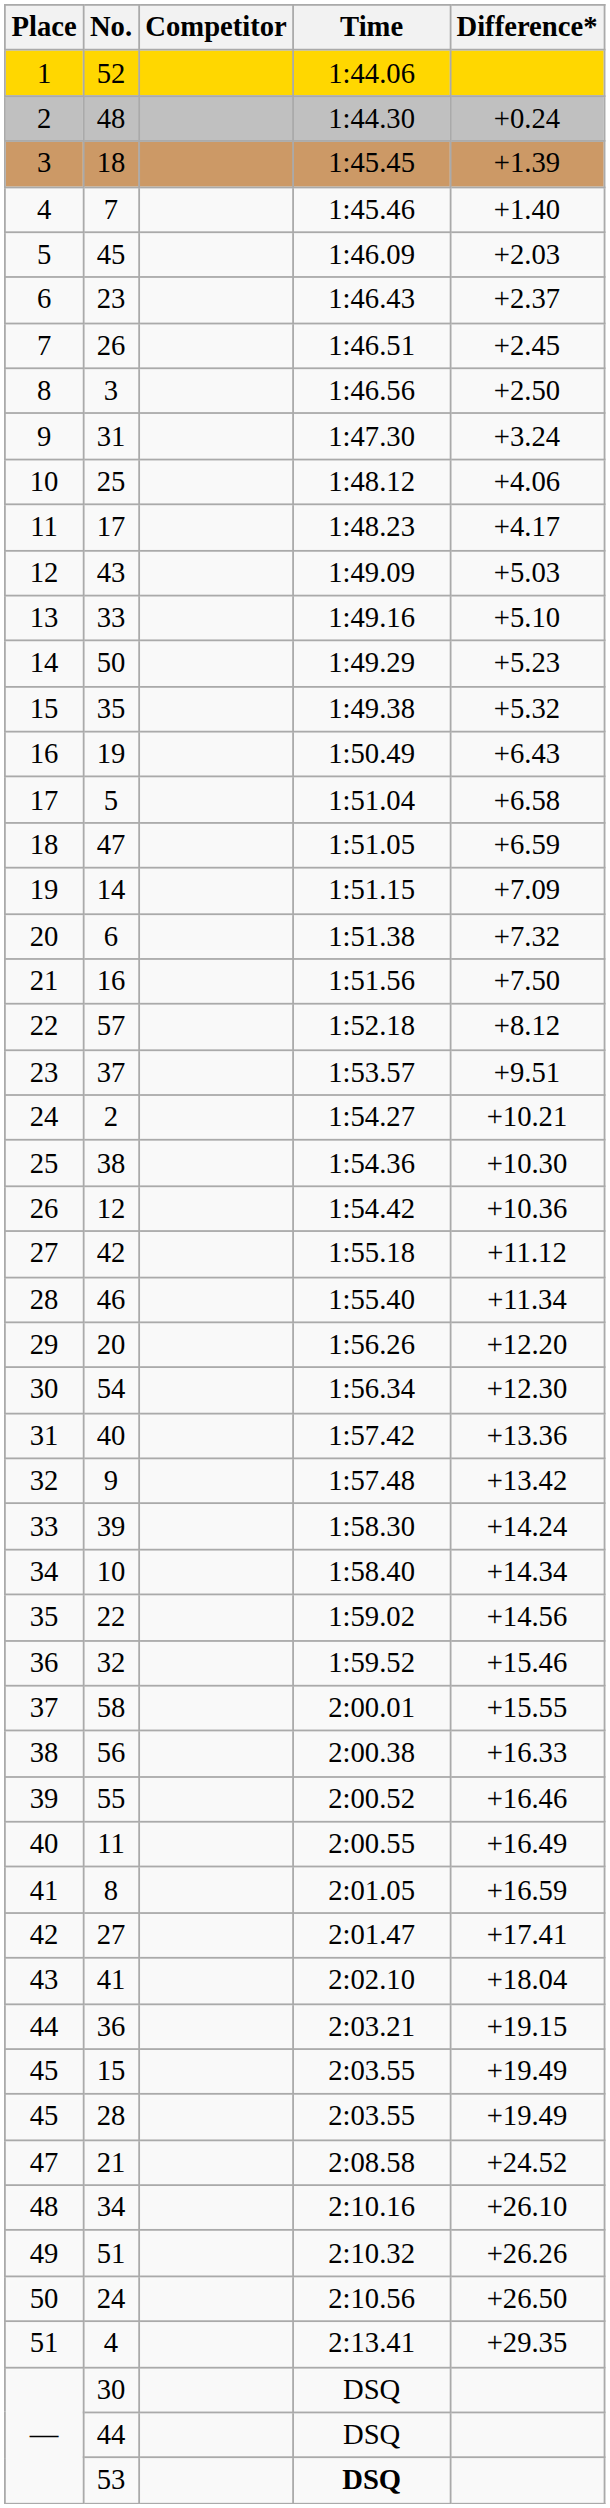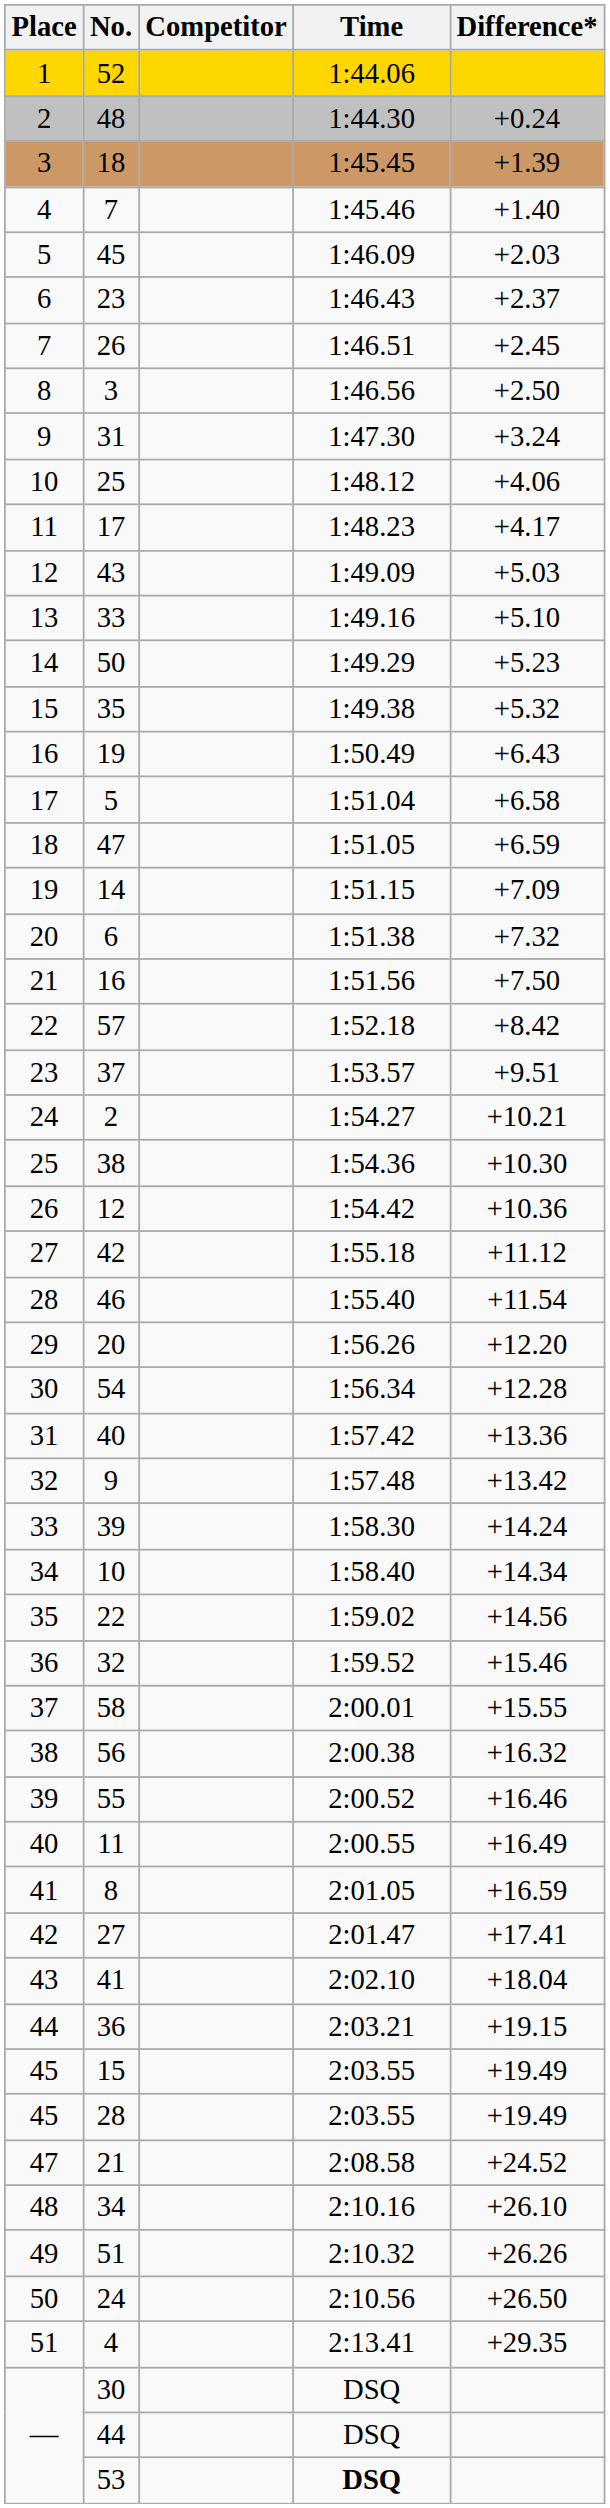57 | Difference*: +8.12 -> +8.42
46 | Difference*: +11.34 -> +11.54
54 | Difference*: +12.30 -> +12.28
56 | Difference*: +16.33 -> +16.32
